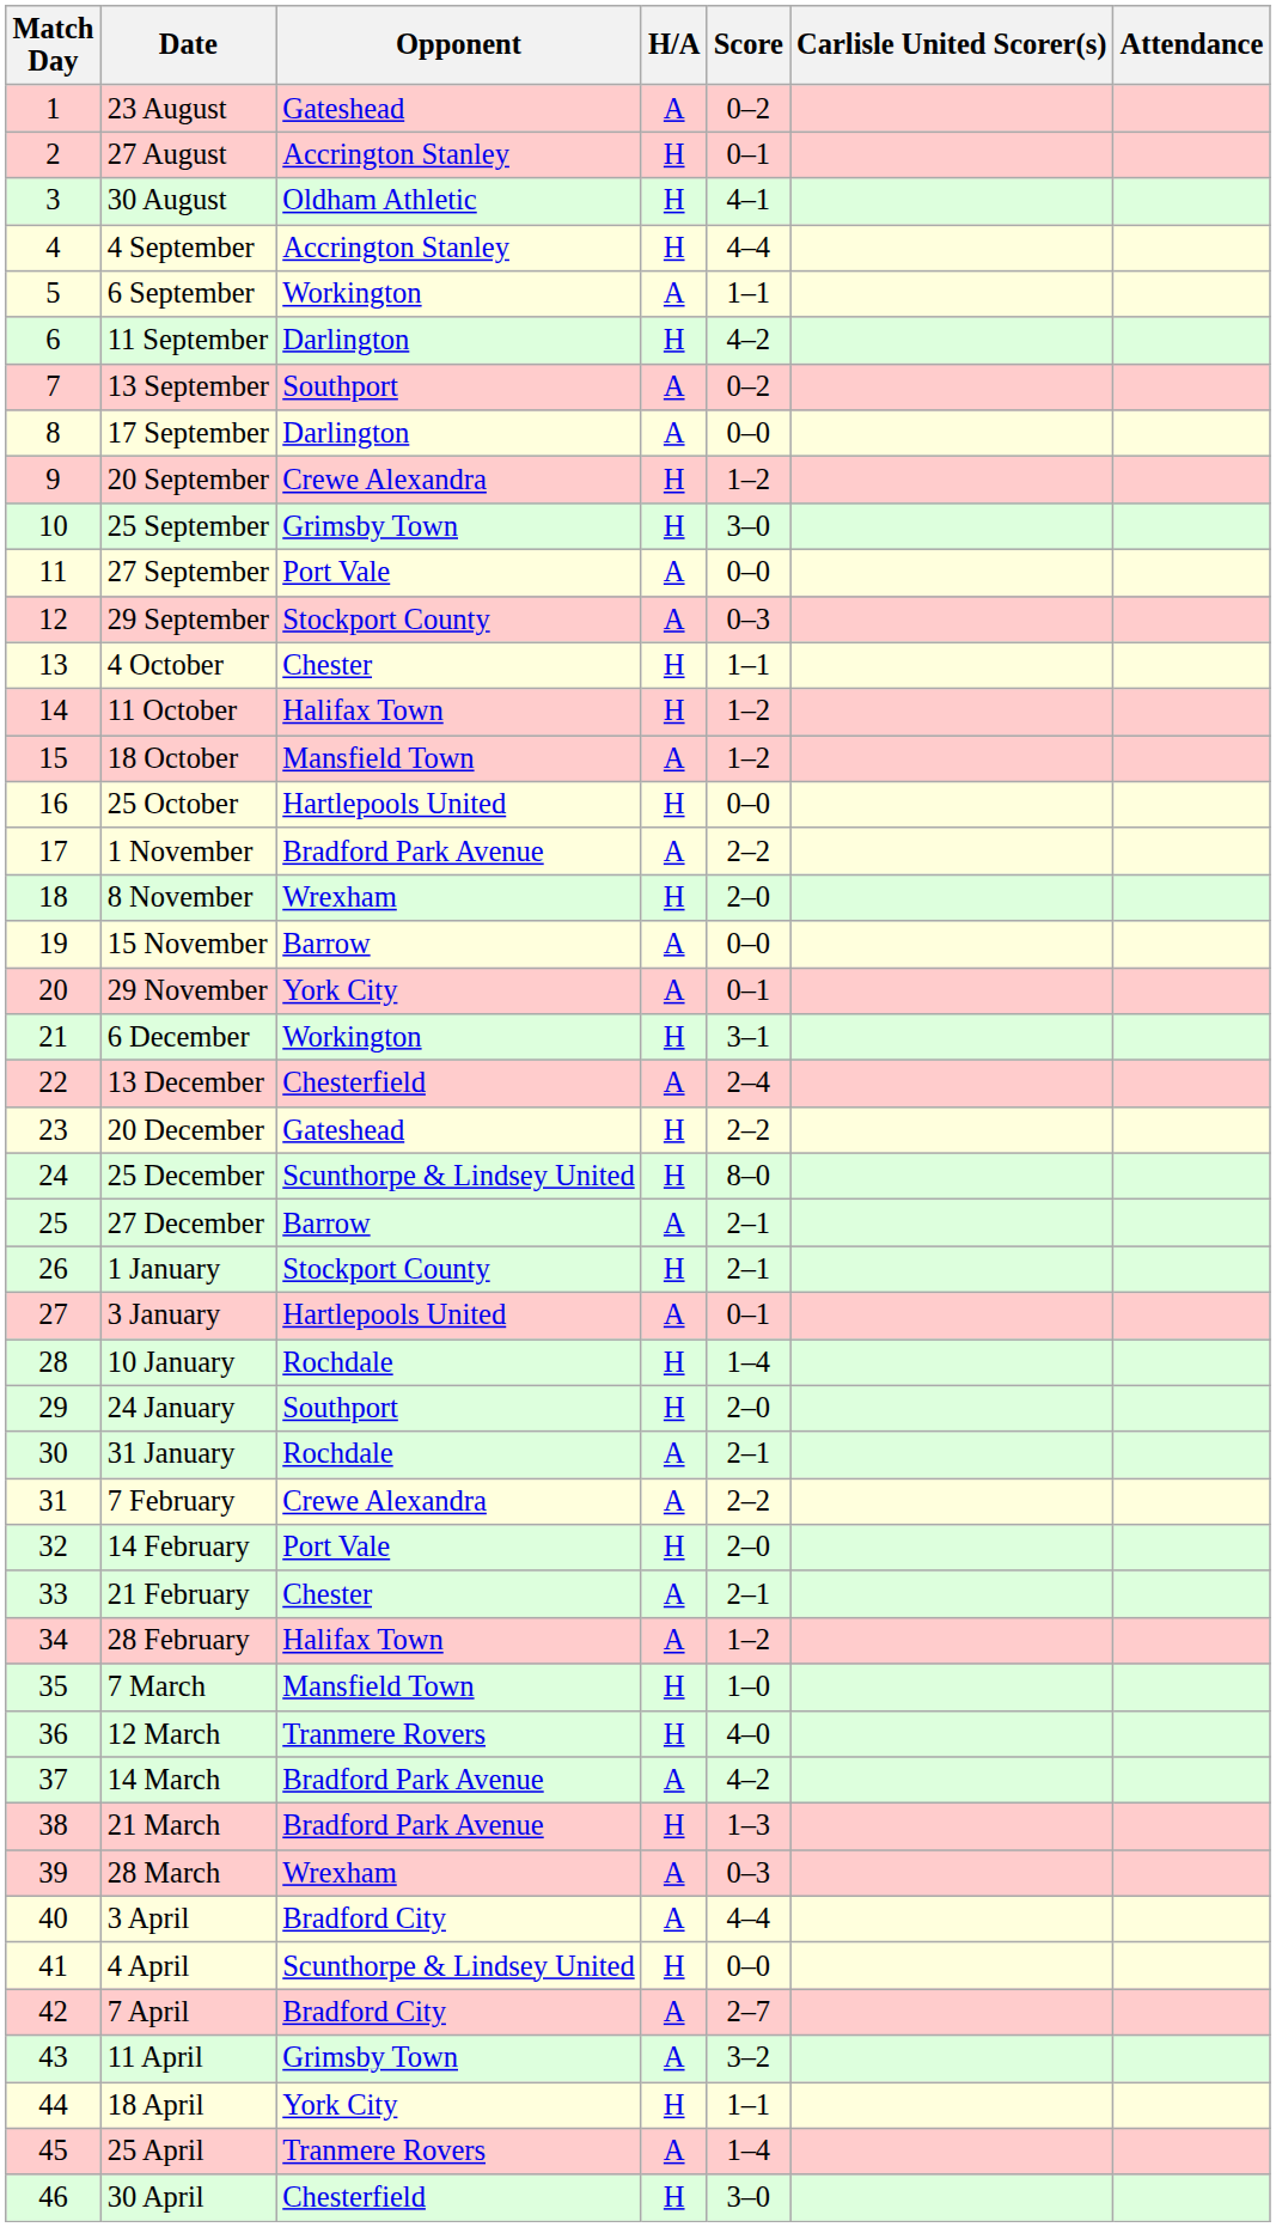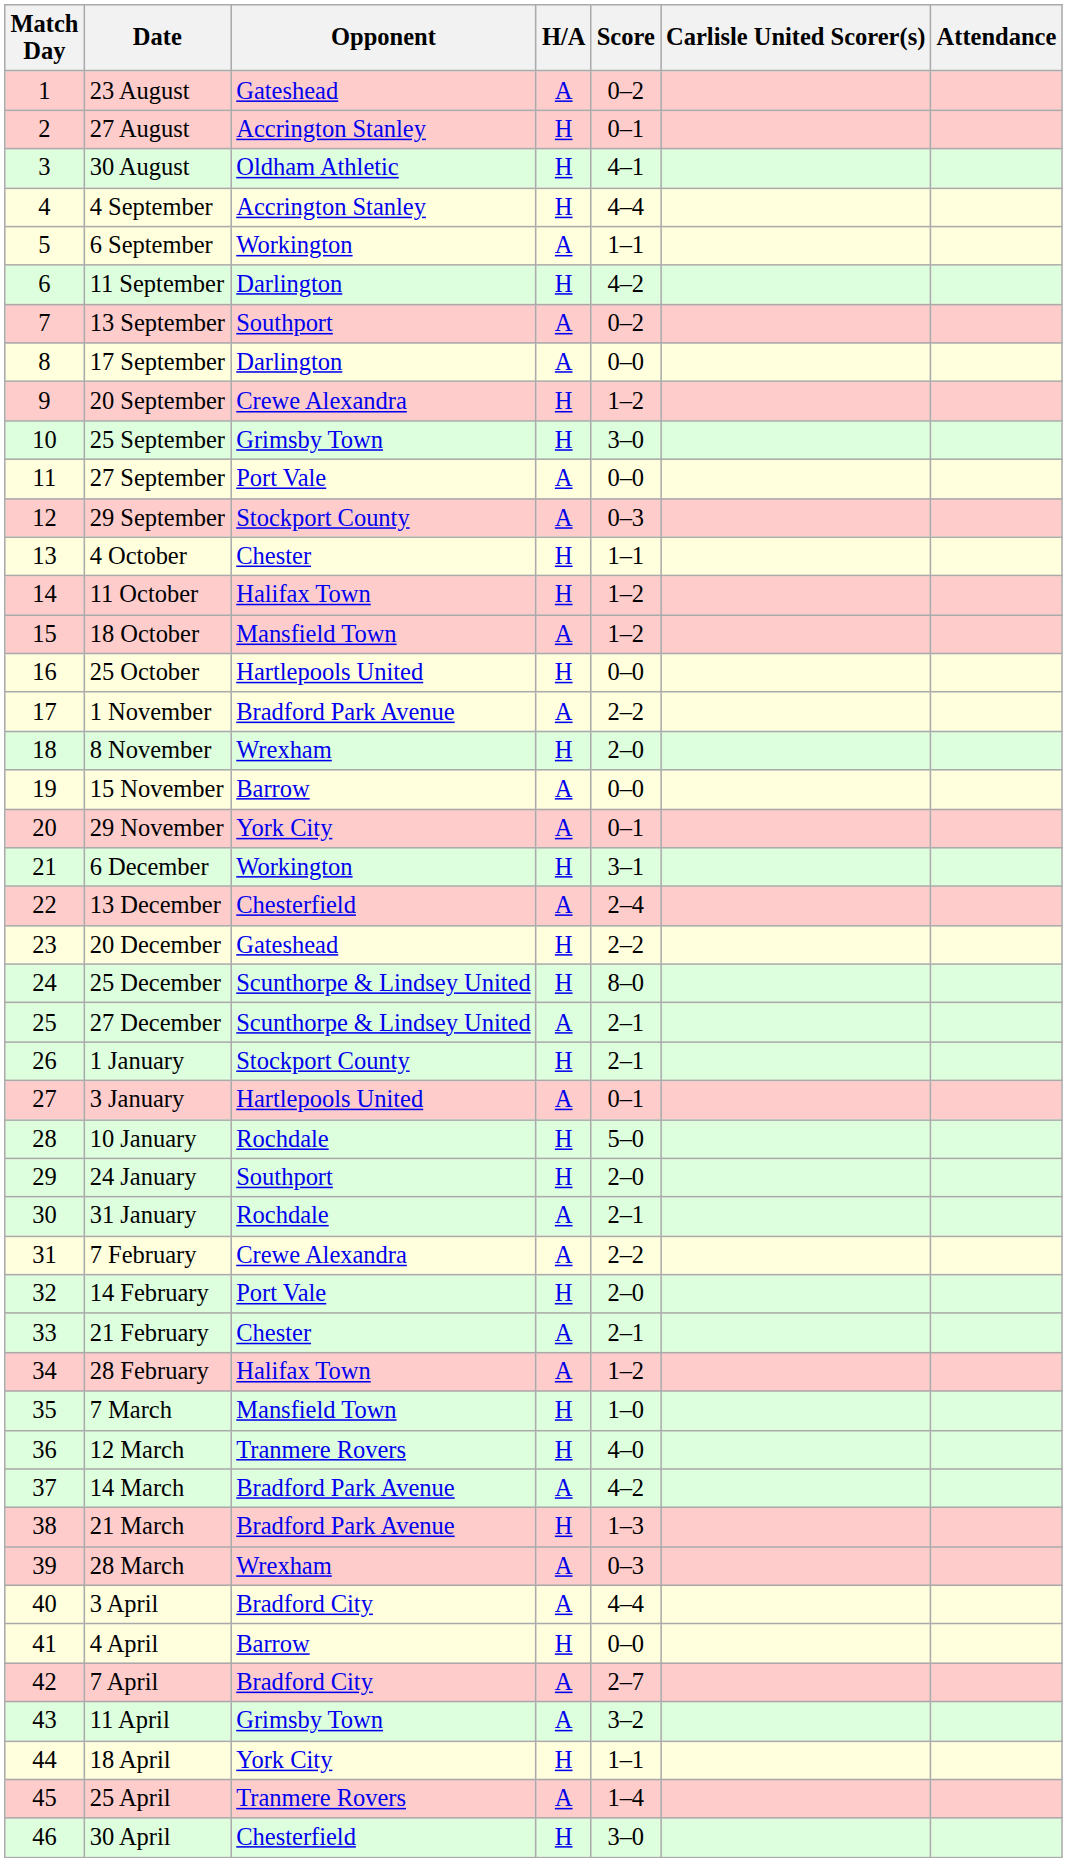27 December | Opponent: Barrow -> Scunthorpe & Lindsey United
10 January | Score: 1–4 -> 5–0
4 April | Opponent: Scunthorpe & Lindsey United -> Barrow
